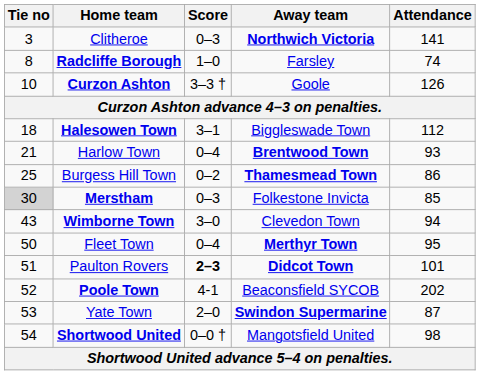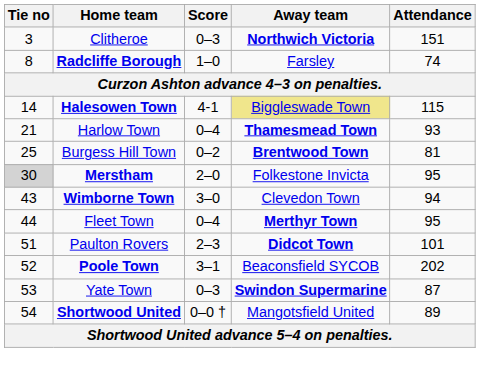Clitheroe | Attendance: 141 -> 151
- row: 10 | Curzon Ashton | 3–3 † | Goole | 126
Halesowen Town | Tie no: 18 -> 14
Halesowen Town | Score: 3–1 -> 4-1
Halesowen Town | Away team: no background -> khaki background
Halesowen Town | Attendance: 112 -> 115
Harlow Town | Away team: Brentwood Town -> Thamesmead Town
Burgess Hill Town | Away team: Thamesmead Town -> Brentwood Town
Burgess Hill Town | Attendance: 86 -> 81
Merstham | Score: 0–3 -> 2–0
Merstham | Attendance: 85 -> 95
Fleet Town | Tie no: 50 -> 44
Paulton Rovers | Score: bold -> normal
Poole Town | Score: 4-1 -> 3–1
Yate Town | Score: 2–0 -> 0–3
Shortwood United | Attendance: 98 -> 89
